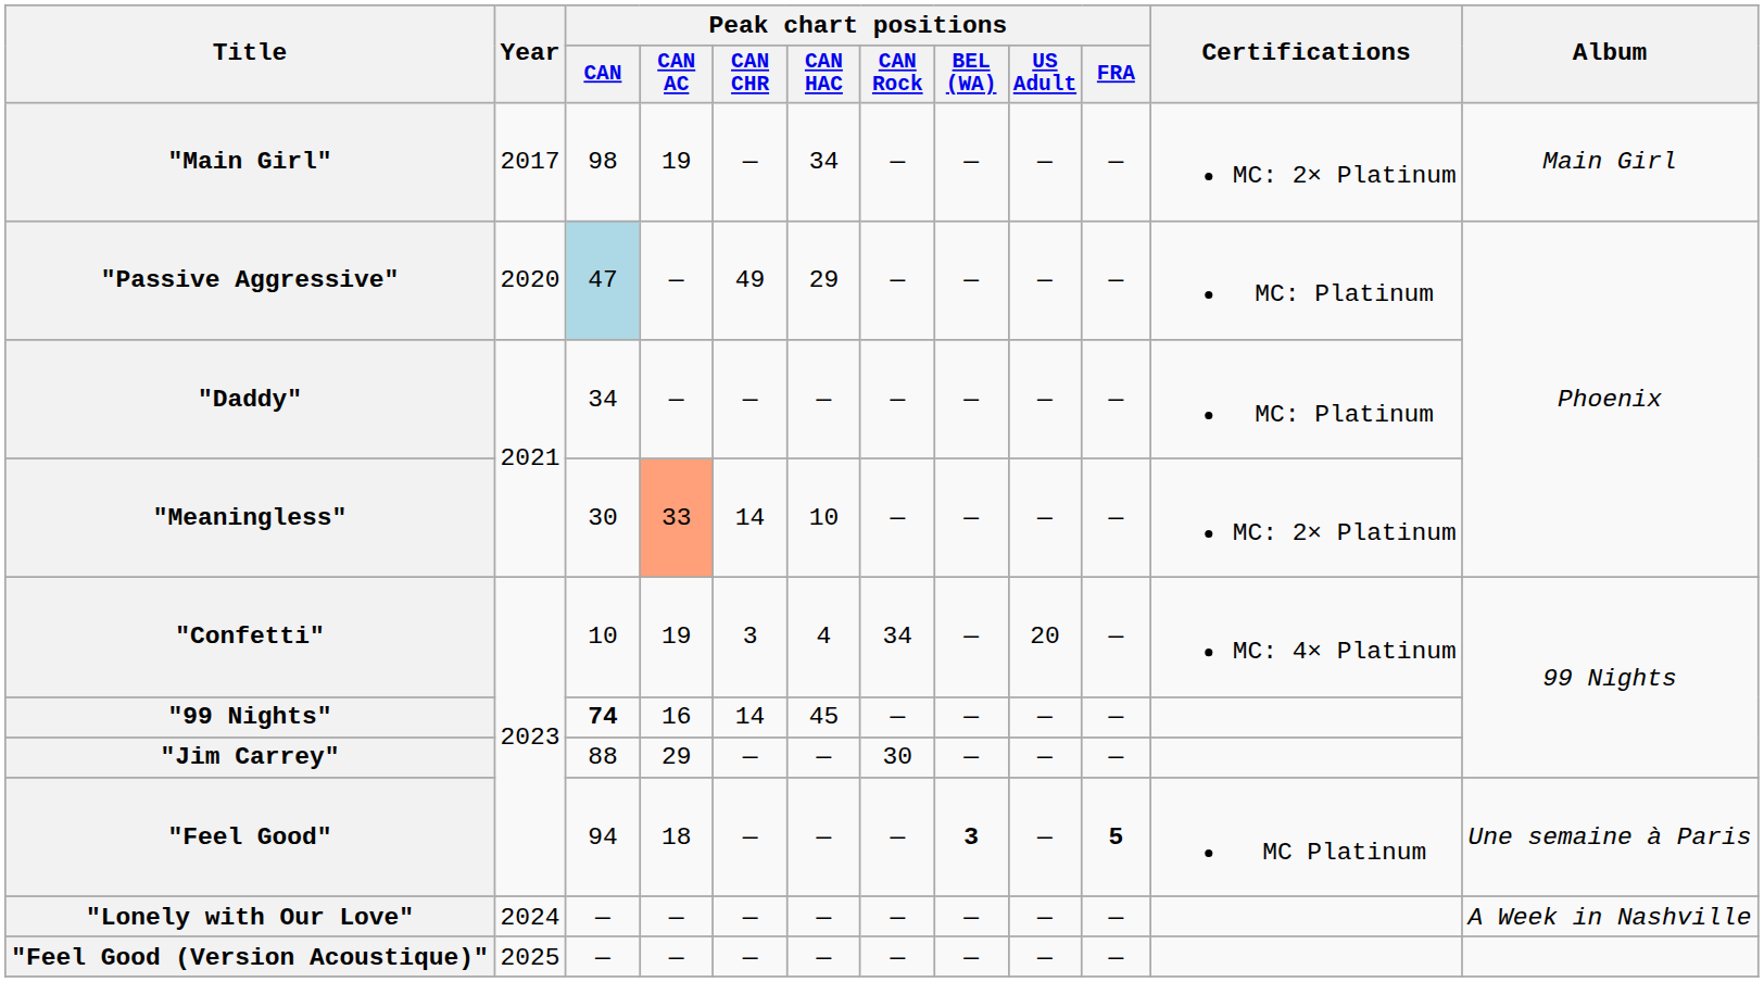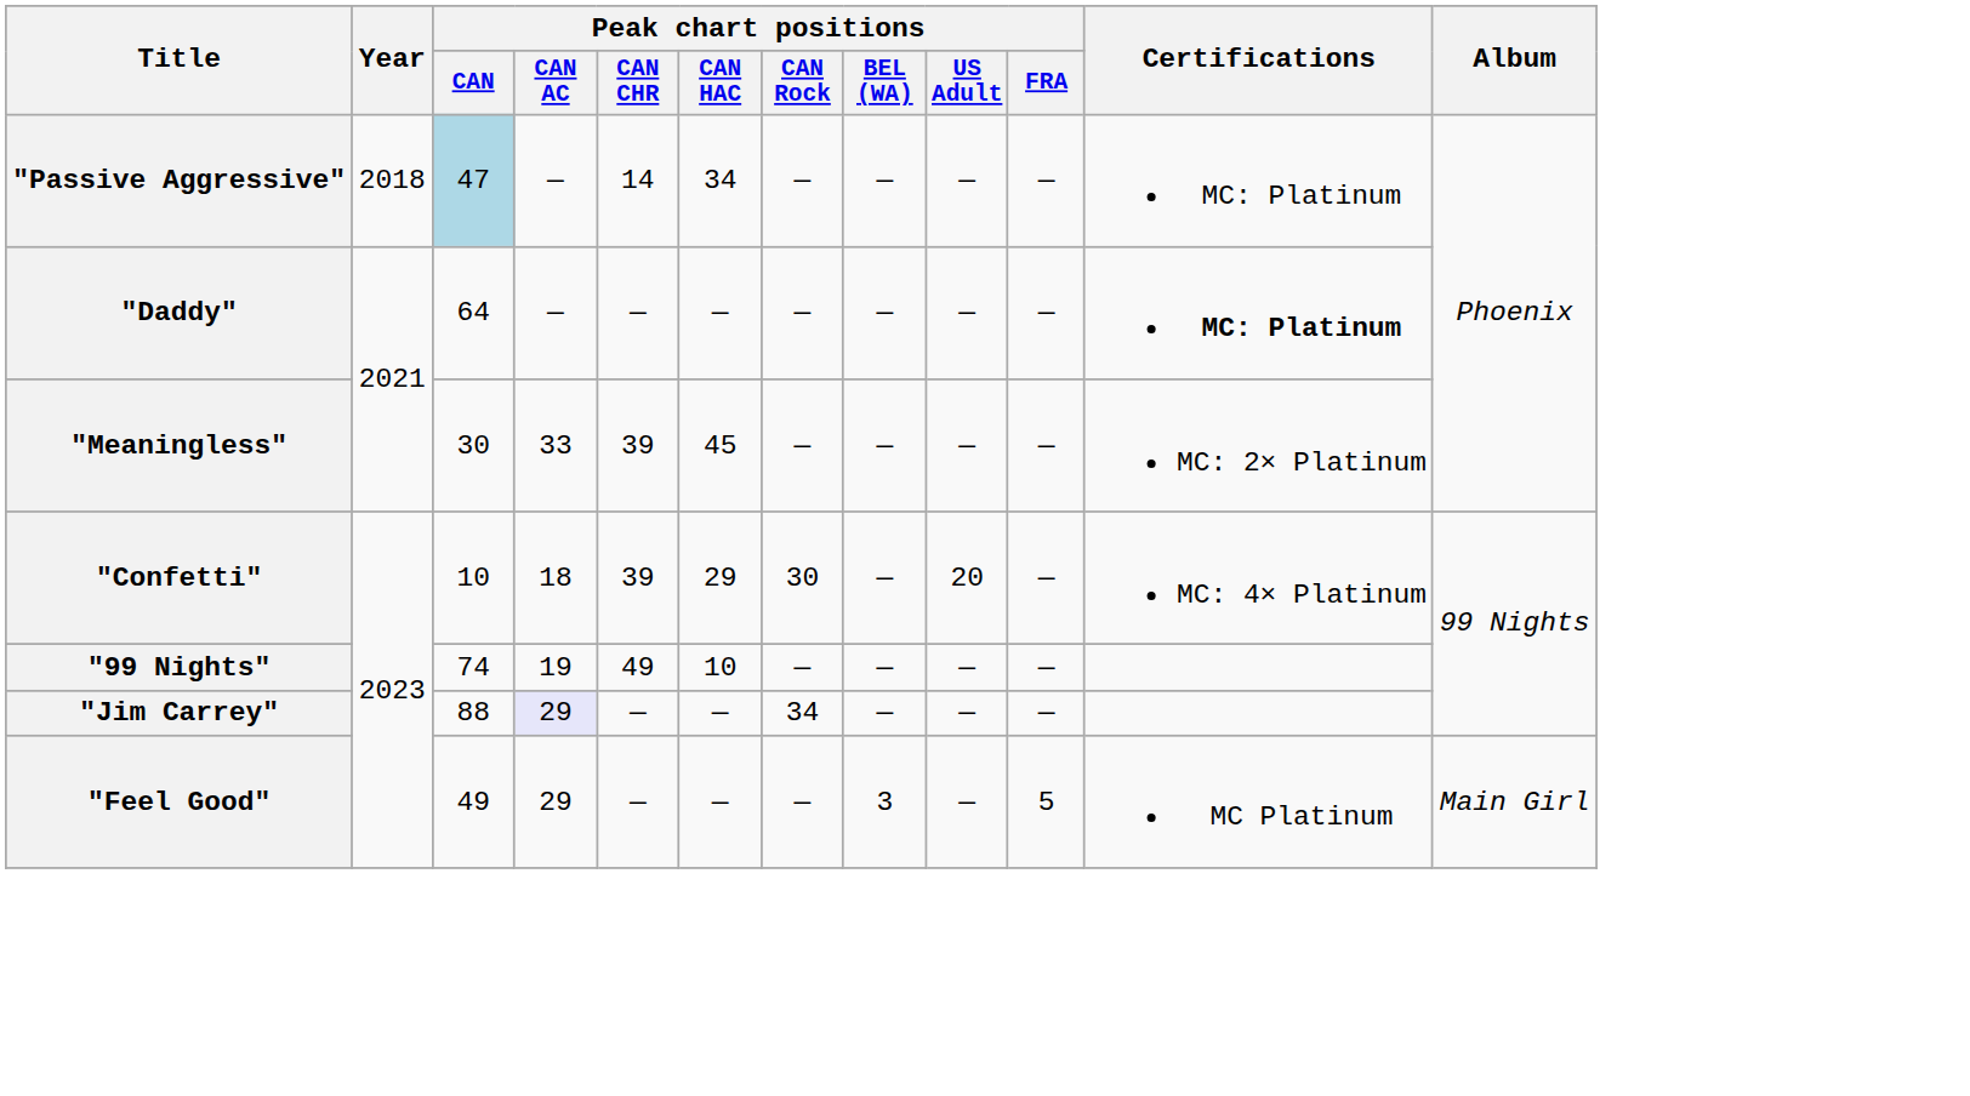- row: "Main Girl" | 2017 | 98 | 19 | — | 34 | — | — | — | — | MC: 2× Platinum | Main Girl
"Passive Aggressive" | Year: 2020 -> 2018
"Passive Aggressive" | Peak chart positions / CAN CHR: 49 -> 14
"Passive Aggressive" | Peak chart positions / CAN HAC: 29 -> 34
"Daddy" | Peak chart positions / CAN: 34 -> 64
"Daddy" | Certifications: normal -> bold
"Meaningless" | Peak chart positions / CAN AC: lightsalmon background -> no background
"Meaningless" | Peak chart positions / CAN CHR: 14 -> 39
"Meaningless" | Peak chart positions / CAN HAC: 10 -> 45
"Confetti" | Peak chart positions / CAN AC: 19 -> 18
"Confetti" | Peak chart positions / CAN CHR: 3 -> 39
"Confetti" | Peak chart positions / CAN HAC: 4 -> 29
"Confetti" | Peak chart positions / CAN Rock: 34 -> 30
"99 Nights" | Peak chart positions / CAN: bold -> normal
"99 Nights" | Peak chart positions / CAN AC: 16 -> 19
"99 Nights" | Peak chart positions / CAN CHR: 14 -> 49
"99 Nights" | Peak chart positions / CAN HAC: 45 -> 10
"Jim Carrey" | Peak chart positions / CAN AC: no background -> lavender background
"Jim Carrey" | Peak chart positions / CAN Rock: 30 -> 34
"Feel Good" | Peak chart positions / CAN: 94 -> 49
"Feel Good" | Peak chart positions / CAN AC: 18 -> 29
"Feel Good" | Peak chart positions / BEL (WA): bold -> normal
"Feel Good" | Peak chart positions / FRA: bold -> normal
"Feel Good" | Album: Une semaine à Paris -> Main Girl
- row: "Lonely with Our Love" | 2024 | — | — | — | — | — | — | — | — | A Week in Nashville
- row: "Feel Good (Version Acoustique)" | 2025 | — | — | — | — | — | — | — | —
